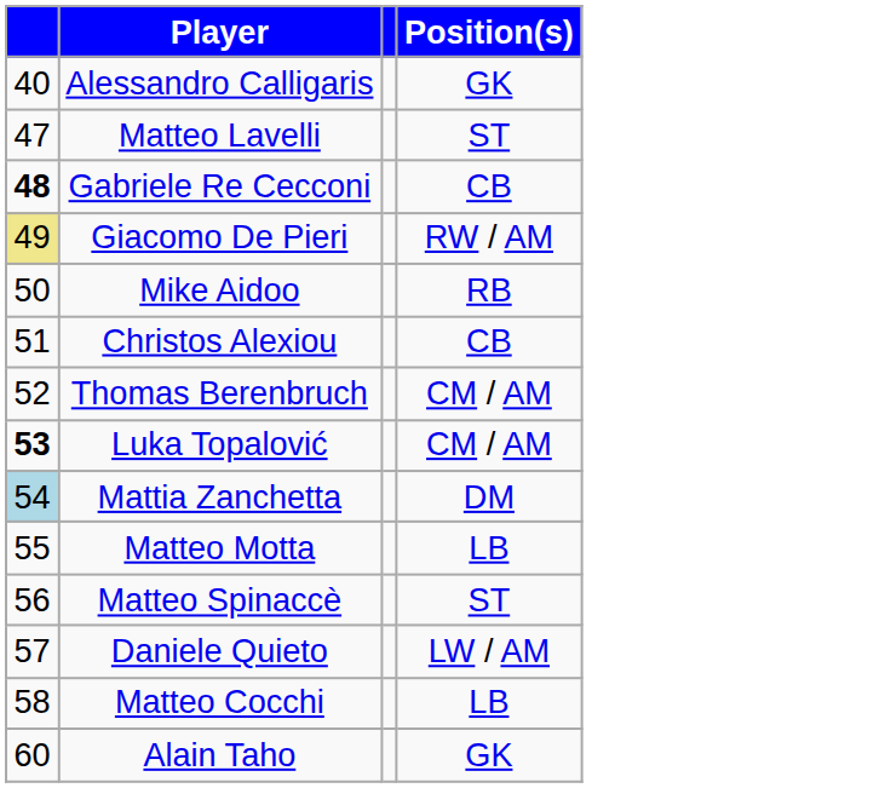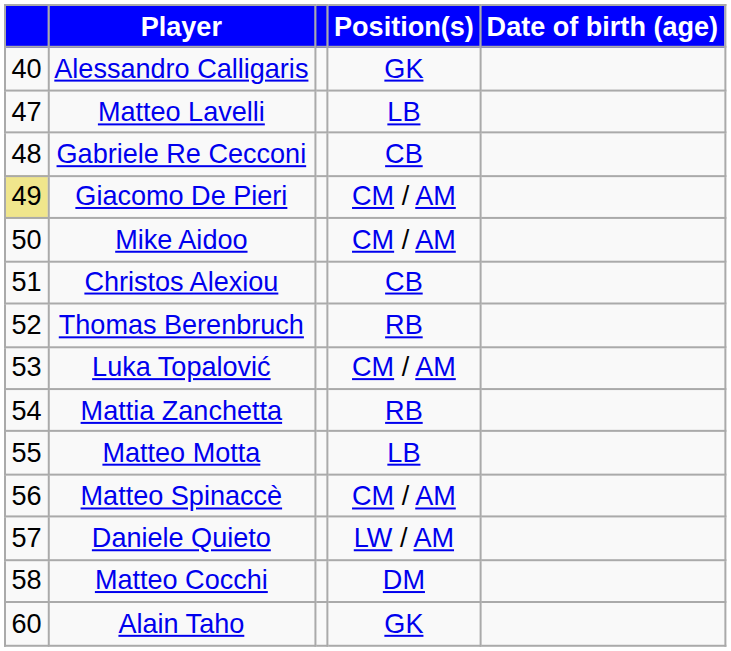+ column: Date of birth (age)
Matteo Lavelli | Position(s): ST -> LB
Gabriele Re Cecconi | column 1: bold -> normal
Giacomo De Pieri | Position(s): RW / AM -> CM / AM
Mike Aidoo | Position(s): RB -> CM / AM
Thomas Berenbruch | Position(s): CM / AM -> RB
Luka Topalović | column 1: bold -> normal
Mattia Zanchetta | column 1: lightblue background -> no background
Mattia Zanchetta | Position(s): DM -> RB
Matteo Spinaccè | Position(s): ST -> CM / AM
Matteo Cocchi | Position(s): LB -> DM
